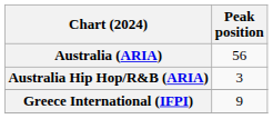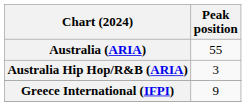Australia (ARIA) | Peak position: 56 -> 55
